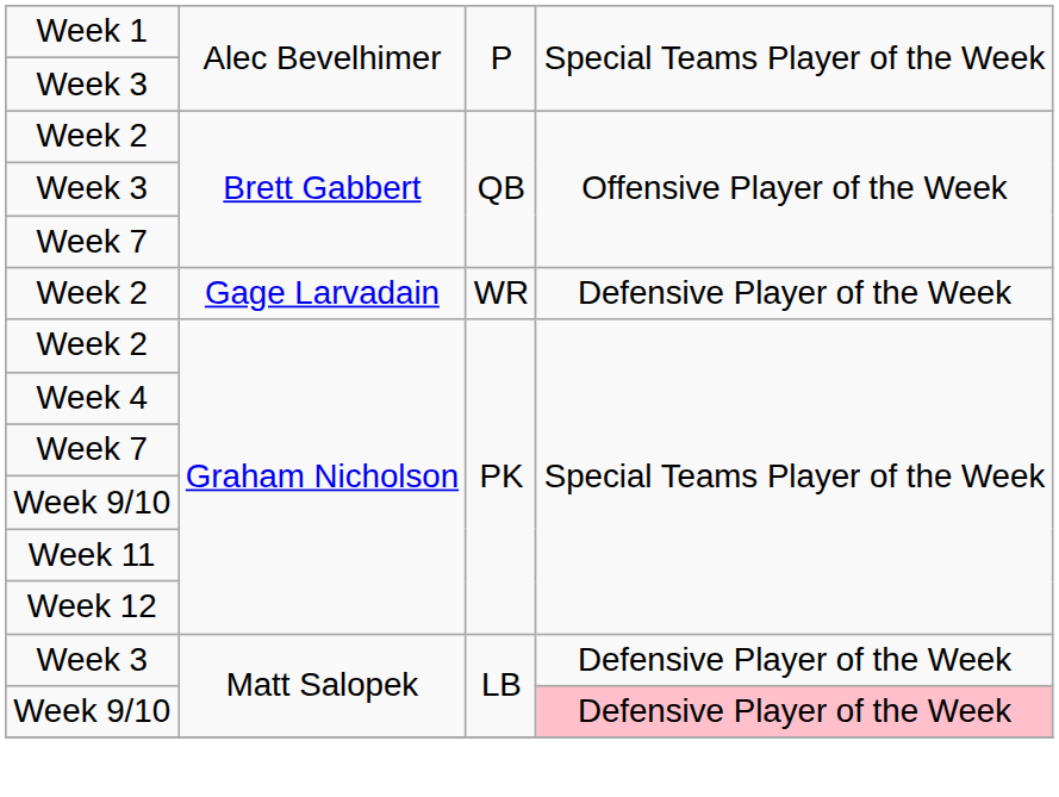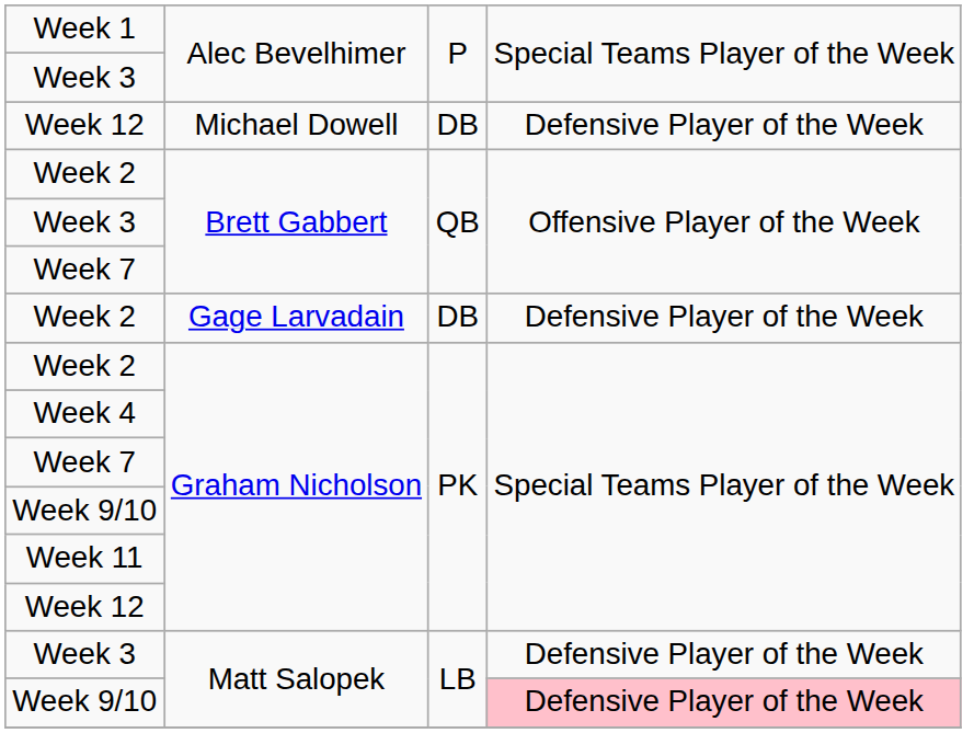+ row: Week 12 | Michael Dowell | DB | Defensive Player of the Week
Week 2 / Gage Larvadain | column 3: WR -> DB
